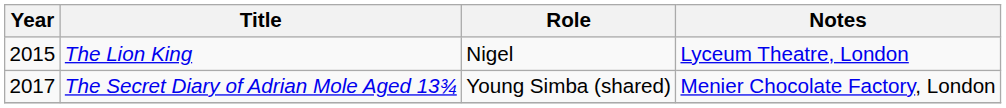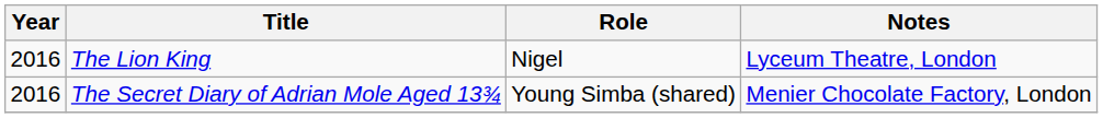The Lion King | Year: 2015 -> 2016
The Secret Diary of Adrian Mole Aged 13¾ | Year: 2017 -> 2016
